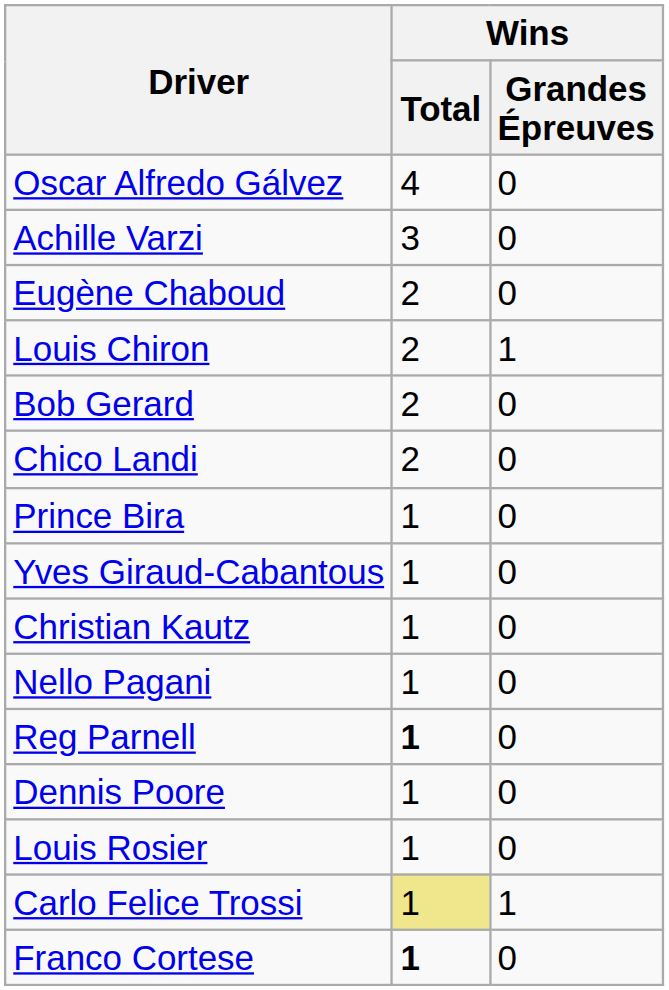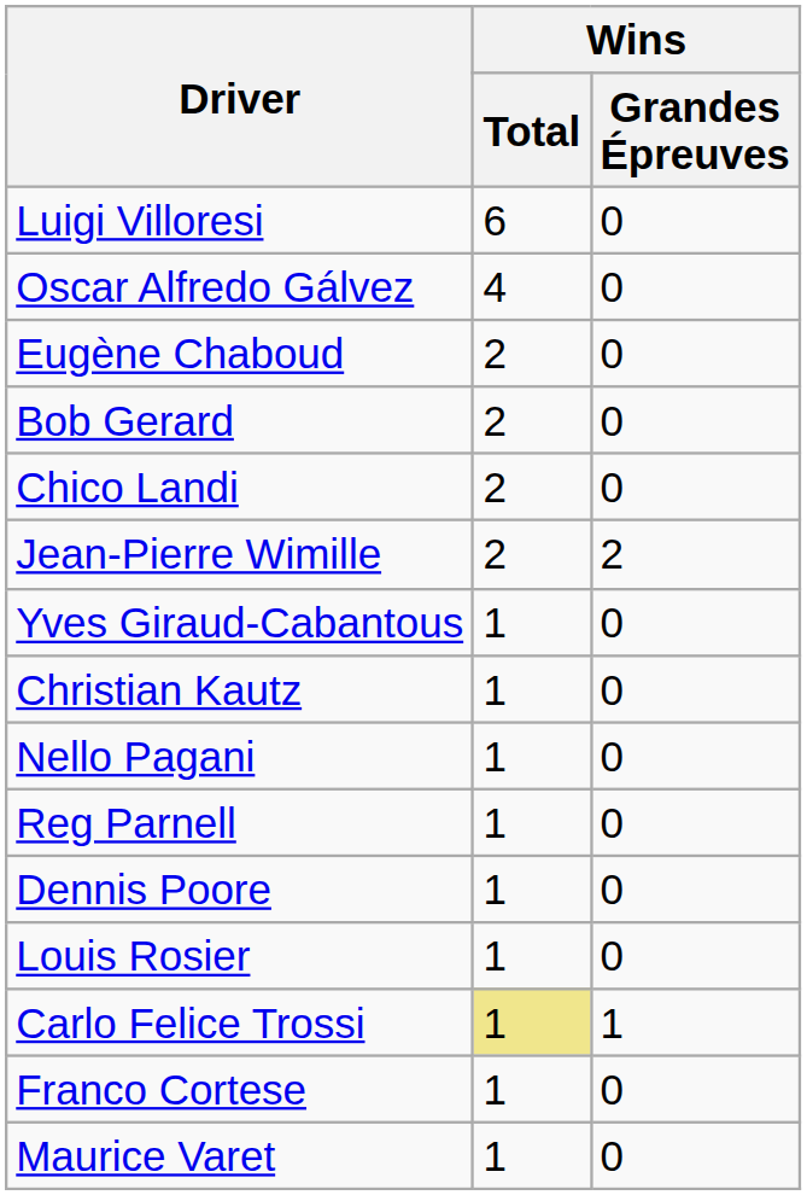+ row: Luigi Villoresi | 6 | 0
- row: Achille Varzi | 3 | 0
- row: Louis Chiron | 2 | 1
+ row: Jean-Pierre Wimille | 2 | 2
- row: Prince Bira | 1 | 0
Reg Parnell | Wins / Total: bold -> normal
Franco Cortese | Wins / Total: bold -> normal
+ row: Maurice Varet | 1 | 0
